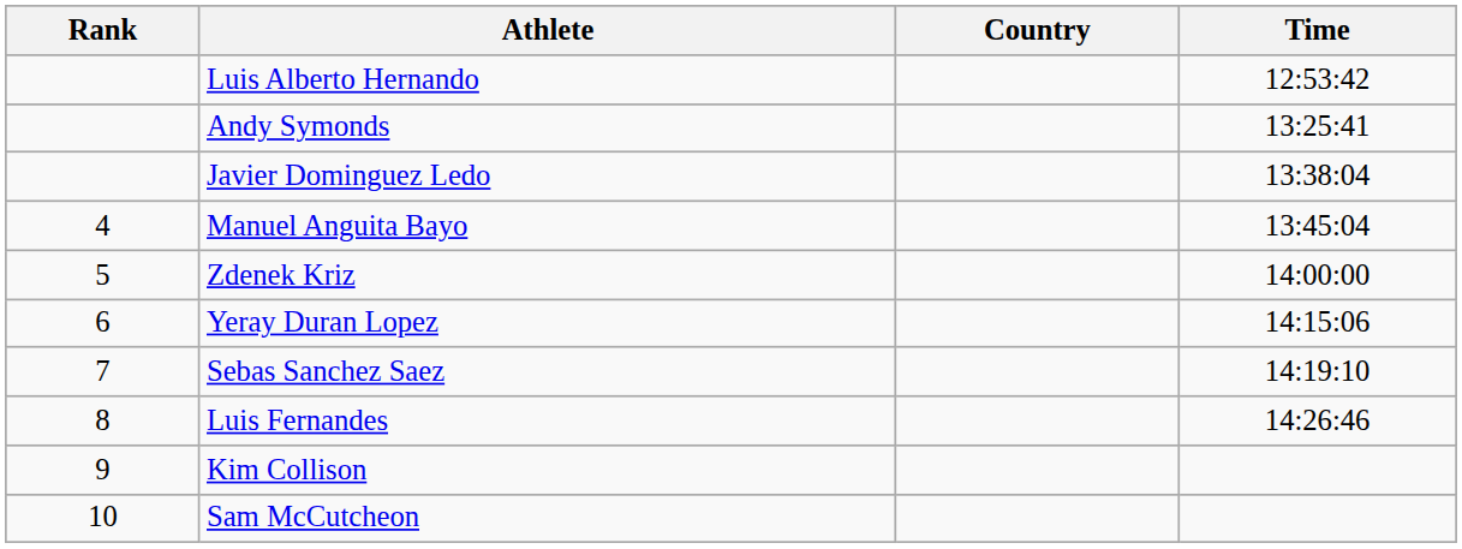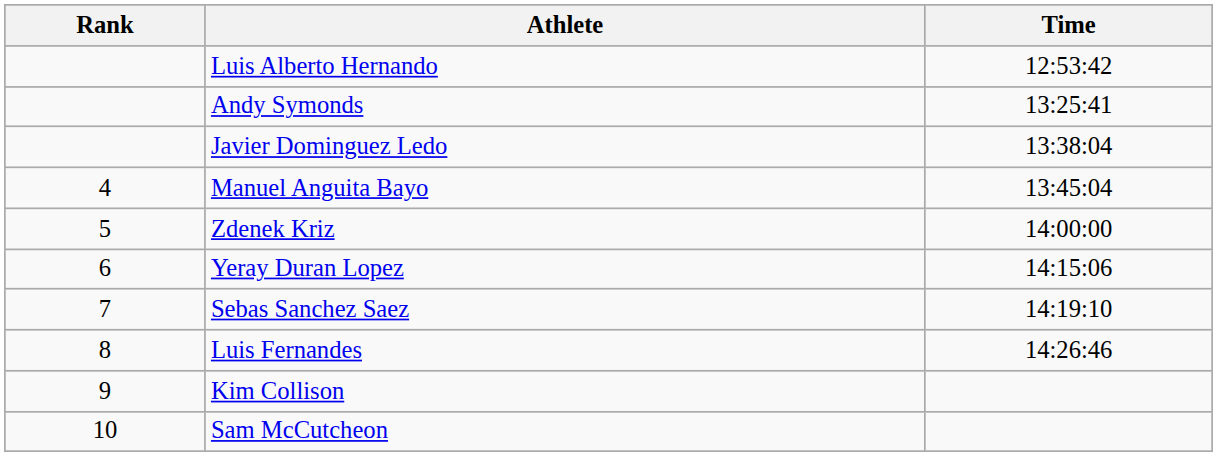- column: Country
